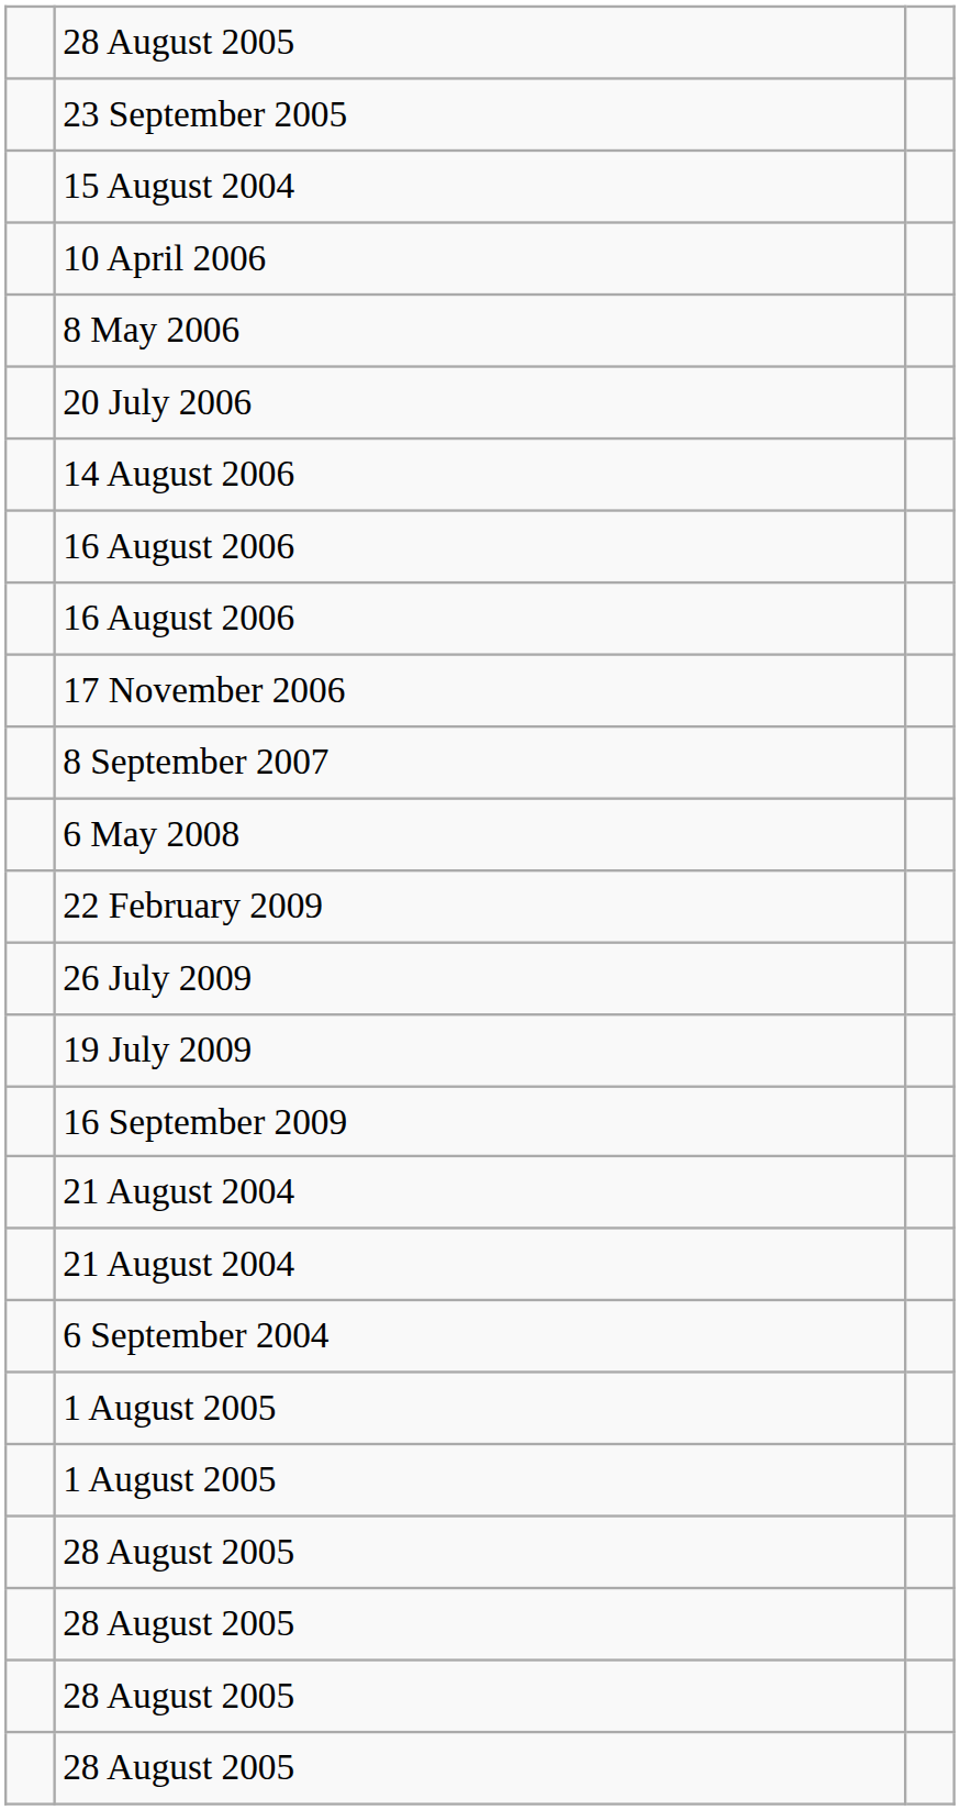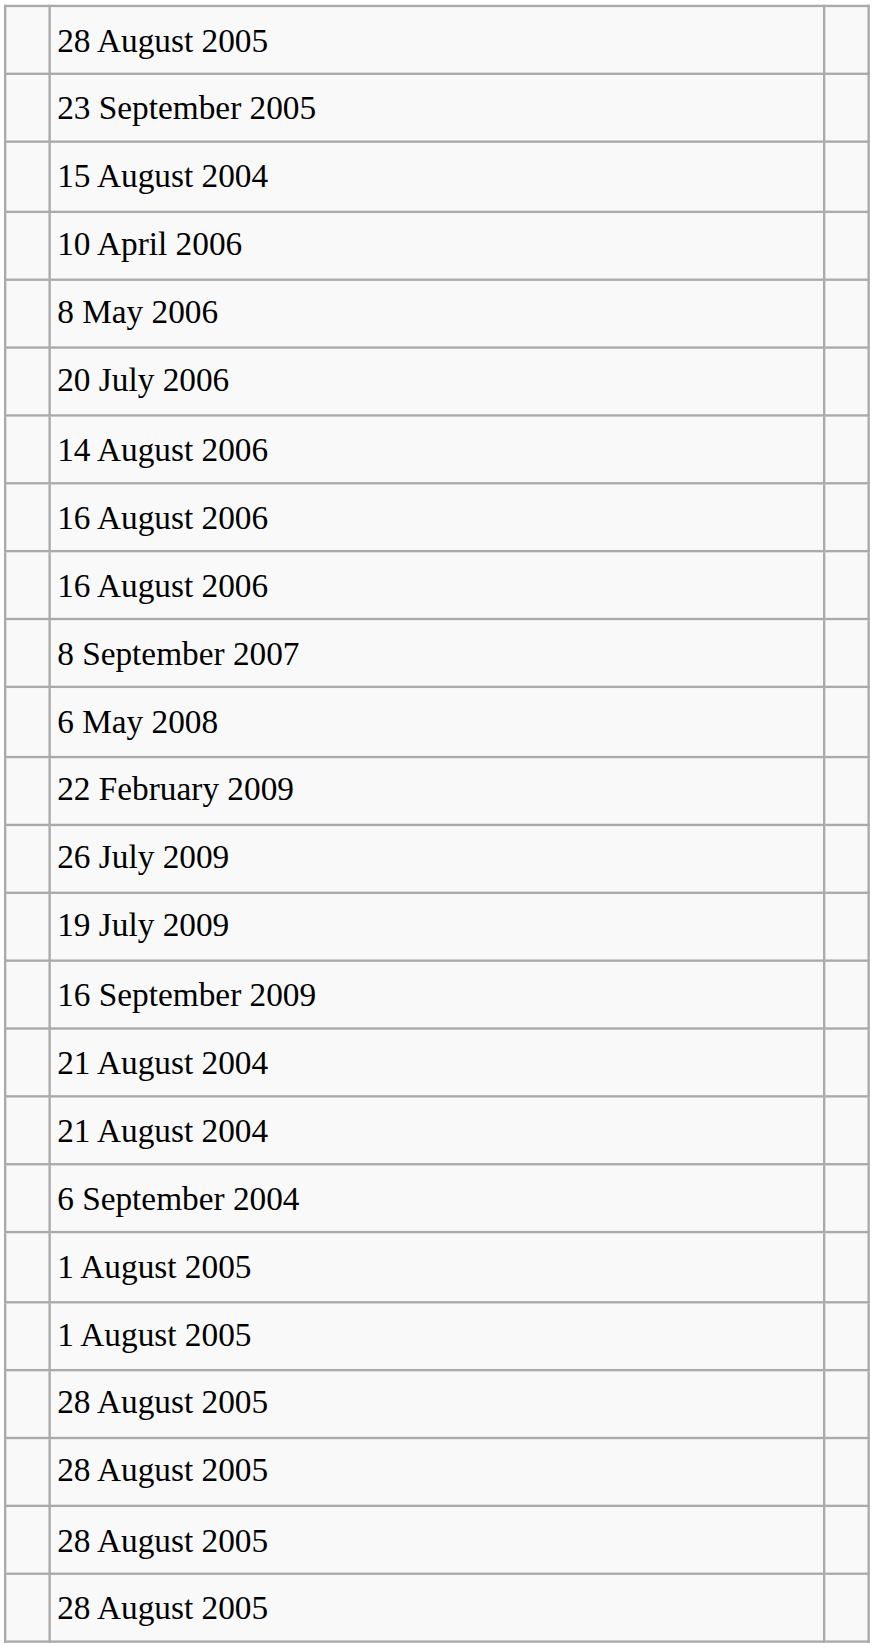- row: 17 November 2006
